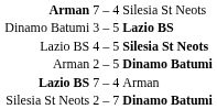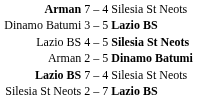Lazio BS / 7 – 4 | column 3: Arman -> Silesia St Neots
2 – 7 | column 3: Dinamo Batumi -> Lazio BS
